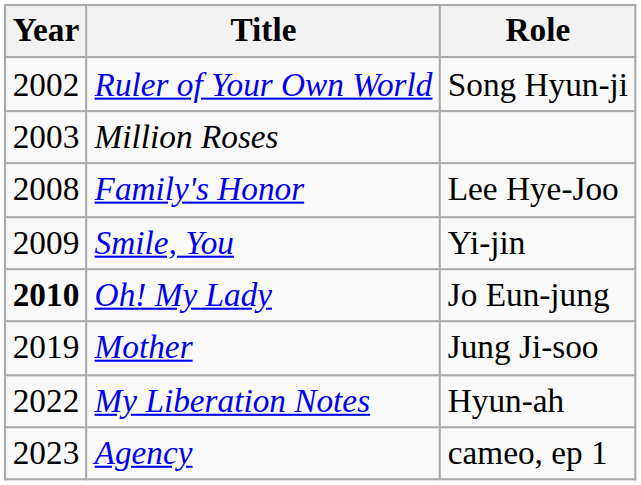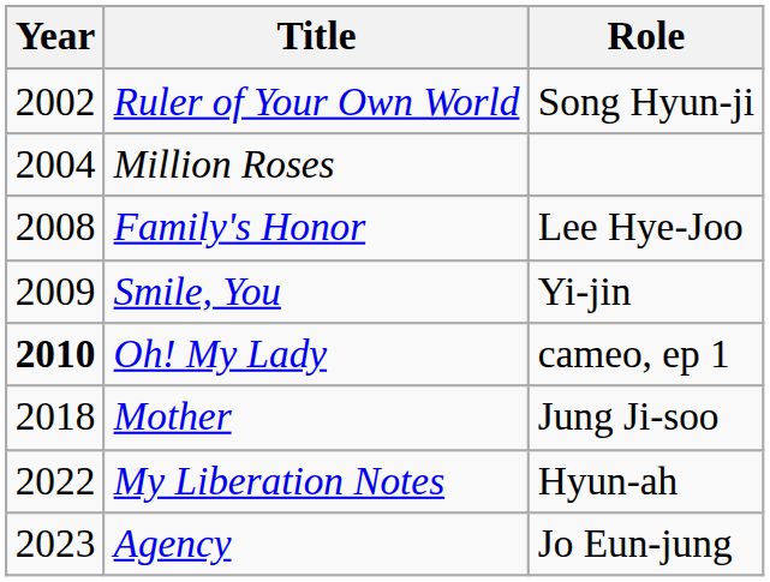Million Roses | Year: 2003 -> 2004
Oh! My Lady | Role: Jo Eun-jung -> cameo, ep 1
Mother | Year: 2019 -> 2018
Agency | Role: cameo, ep 1 -> Jo Eun-jung
